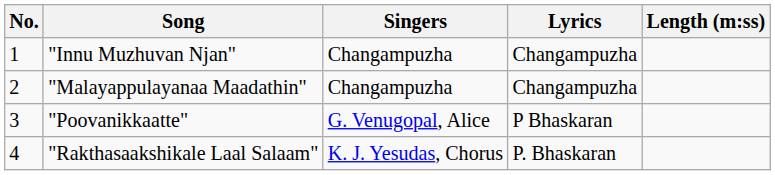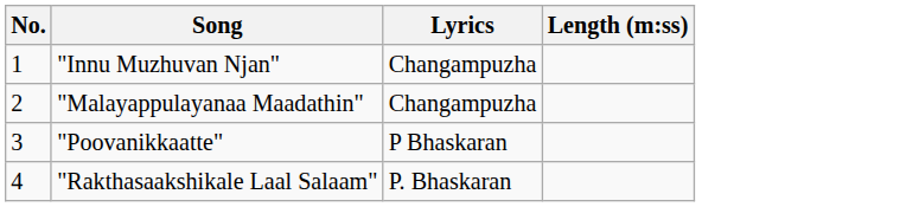- column: Singers | Changampuzha | Changampuzha | G. Venugopal, Alice | K. J. Yesudas, Chorus
